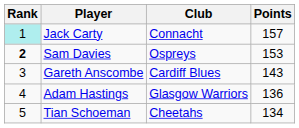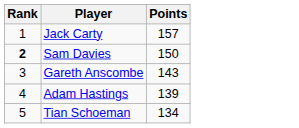- column: Club | Connacht | Ospreys | Cardiff Blues | Glasgow Warriors | Cheetahs
Jack Carty | Rank: paleturquoise background -> no background
Sam Davies | Points: 153 -> 150
Adam Hastings | Points: 136 -> 139
